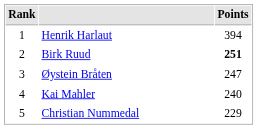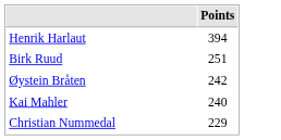- column: Rank | 1 | 2 | 3 | 4 | 5
Birk Ruud | Points: bold -> normal
Øystein Bråten | Points: 247 -> 242
